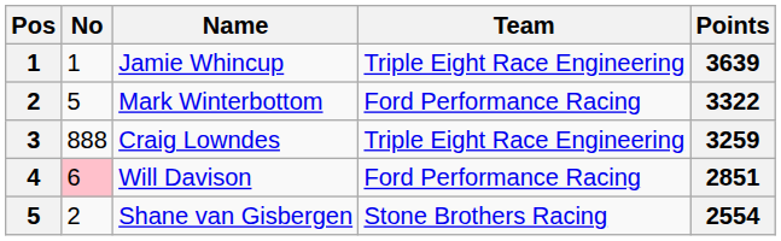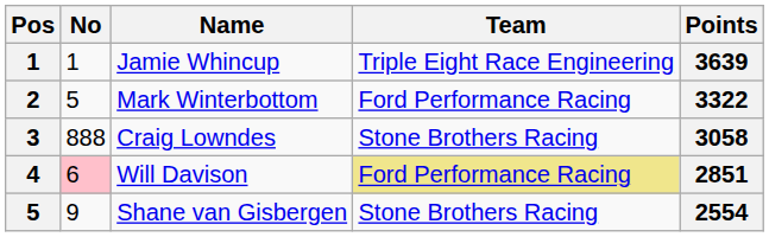Craig Lowndes | Team: Triple Eight Race Engineering -> Stone Brothers Racing
Craig Lowndes | Points: 3259 -> 3058
Will Davison | Team: no background -> khaki background
Shane van Gisbergen | No: 2 -> 9
